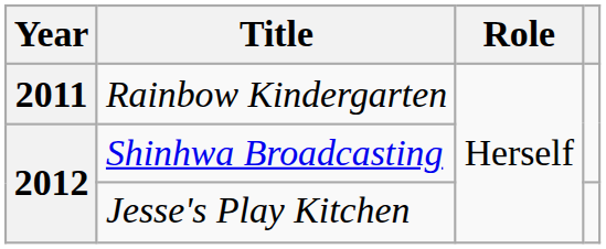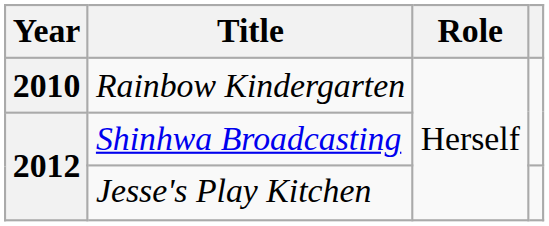Rainbow Kindergarten | Year: 2011 -> 2010
